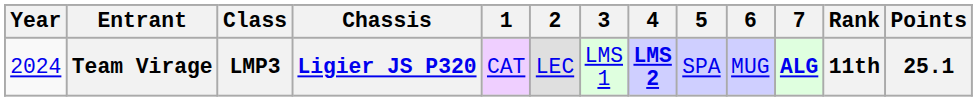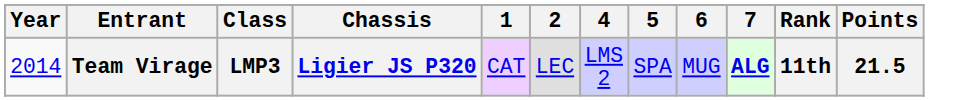- column: 3 | LMS 1
Team Virage | Year: 2024 -> 2014
Team Virage | 4: bold -> normal
Team Virage | Points: 25.1 -> 21.5
